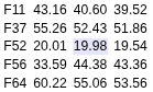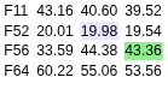- row: F37 | 55.26 | 52.43 | 51.86
F56 | column 7: no background -> lightgreen background
